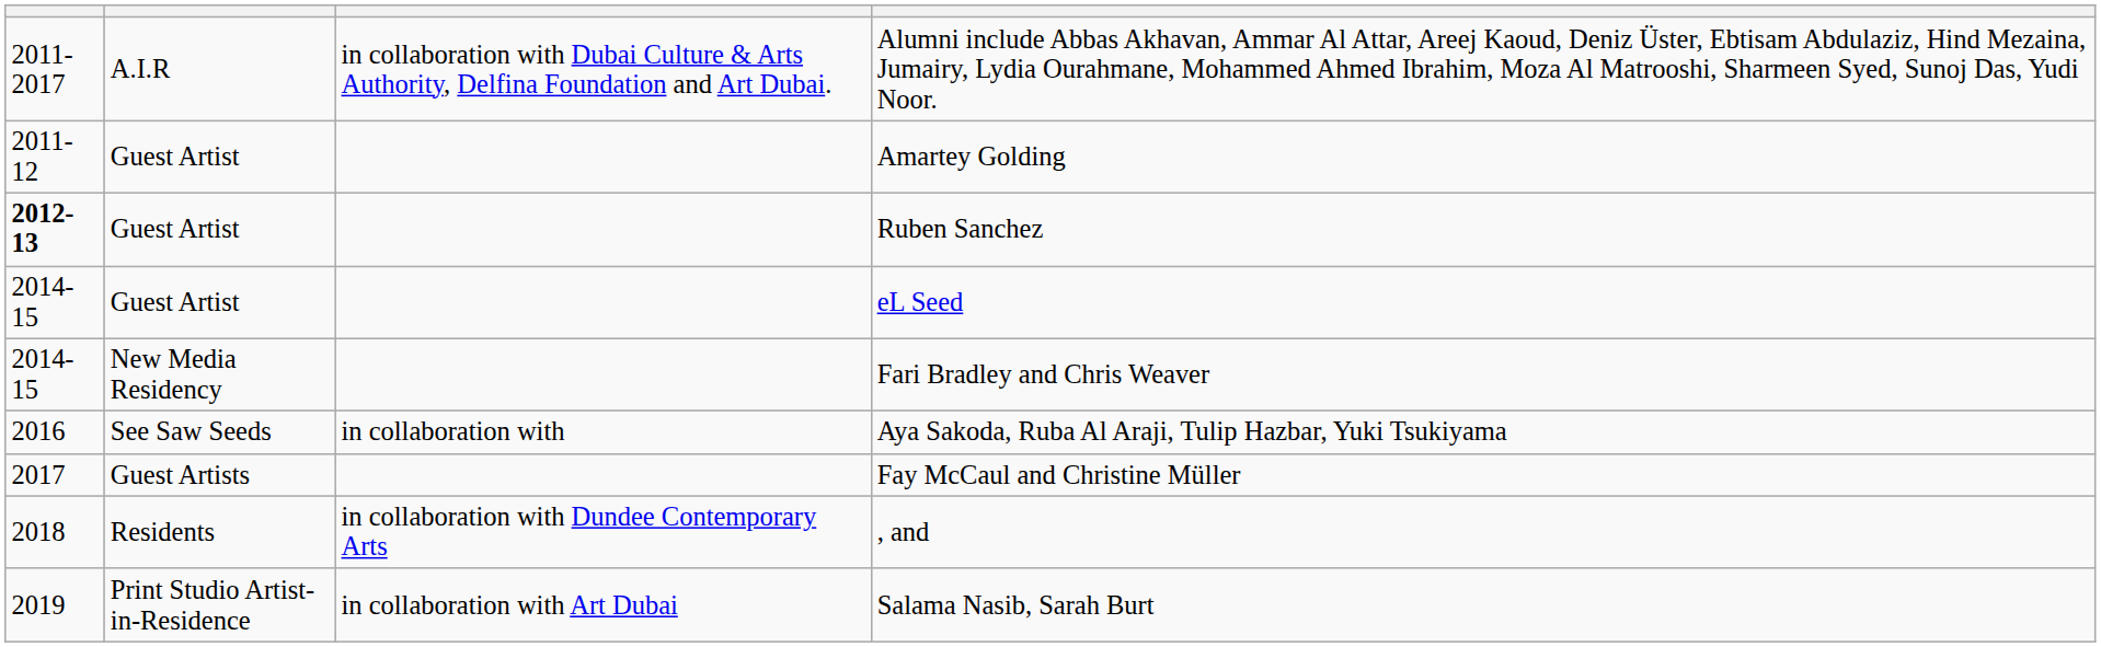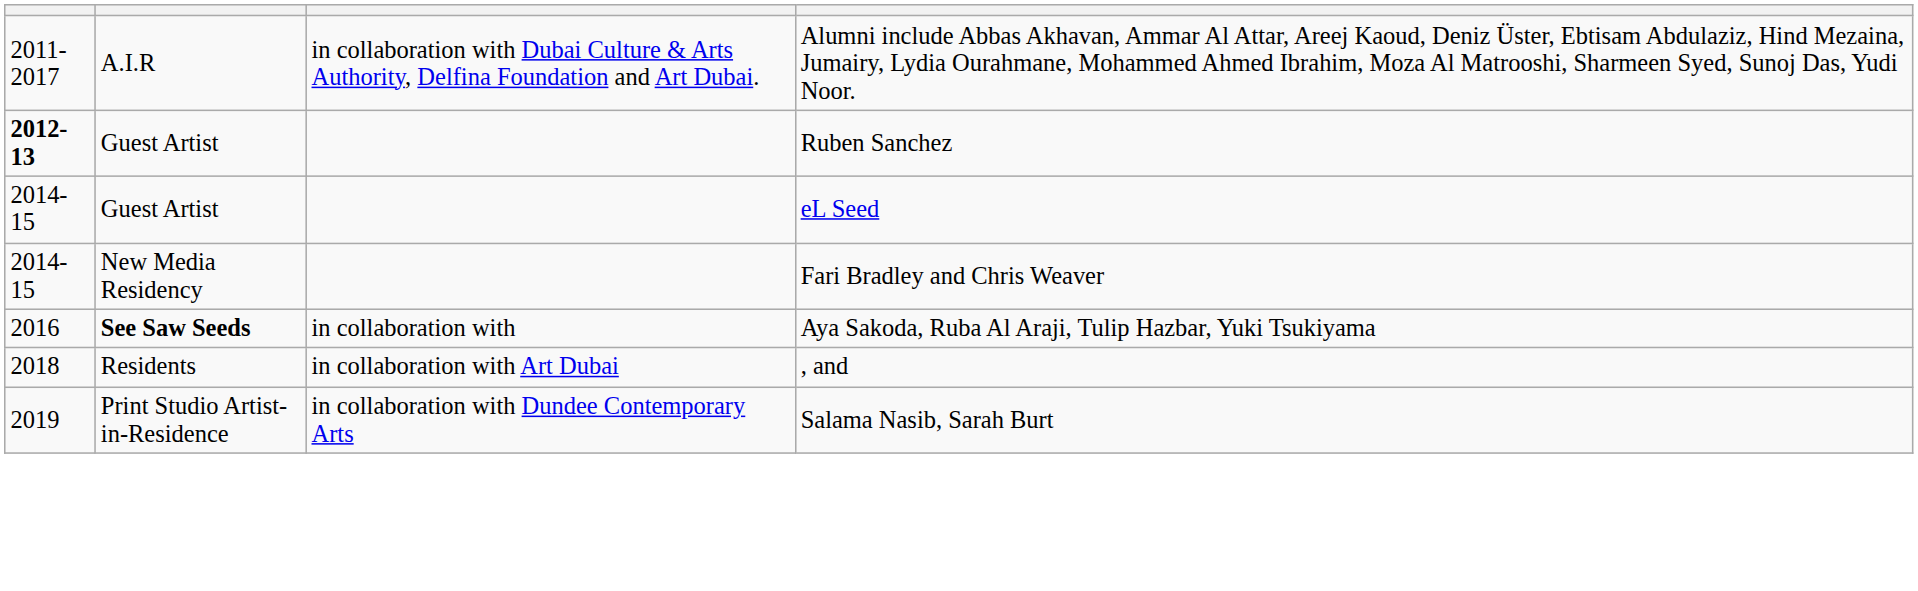- row: 2011-12 | Guest Artist | Amartey Golding
Aya Sakoda, Ruba Al Araji, Tulip Hazbar, Yuki Tsukiyama | column 2: normal -> bold
- row: 2017 | Guest Artists | Fay McCaul and Christine Müller
, and | column 3: in collaboration with Dundee Contemporary Arts -> in collaboration with Art Dubai
Salama Nasib, Sarah Burt | column 3: in collaboration with Art Dubai -> in collaboration with Dundee Contemporary Arts
